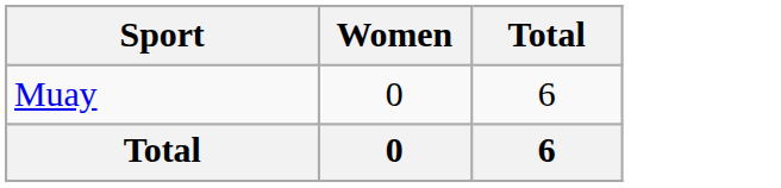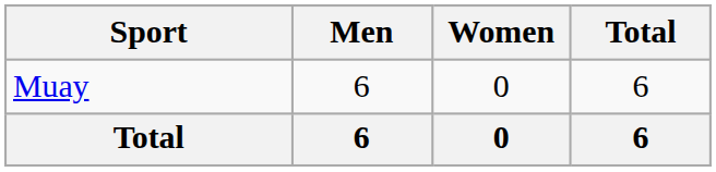+ column: Men | 6 | 6
